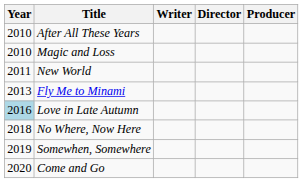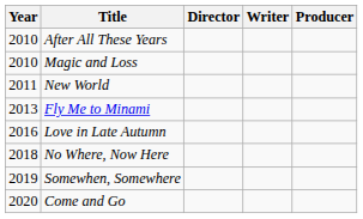columns swapped: Writer <-> Director
Love in Late Autumn | Year: lightblue background -> no background
